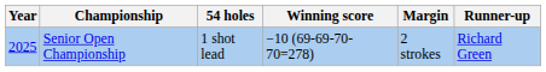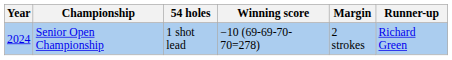Senior Open Championship | Year: 2025 -> 2024
